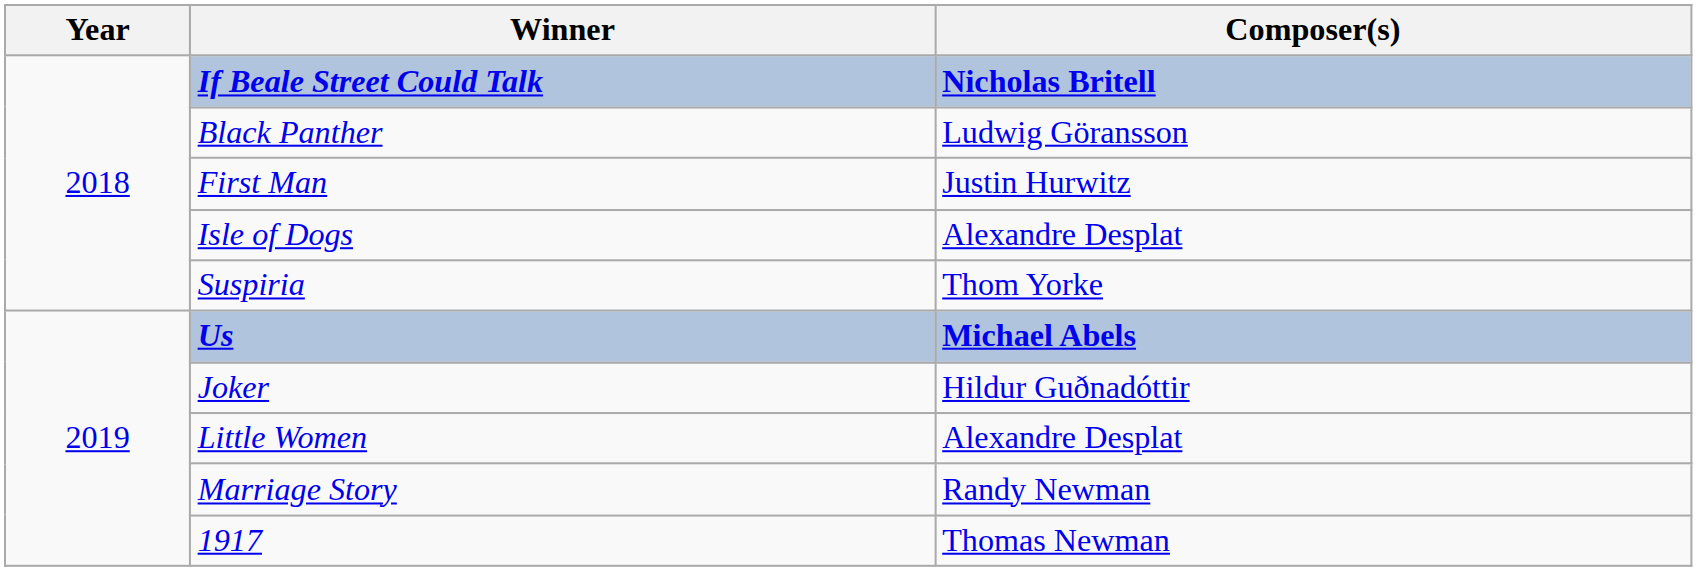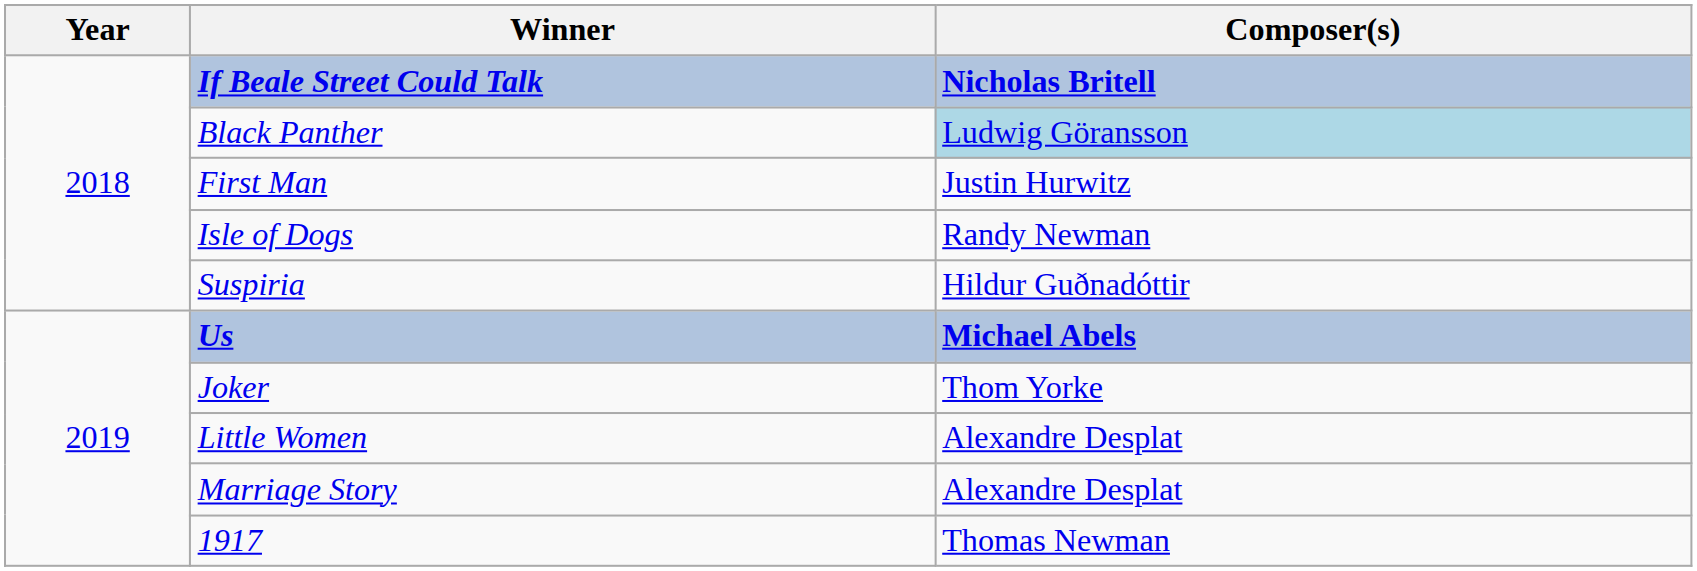Black Panther | Composer(s): no background -> lightblue background
Isle of Dogs | Composer(s): Alexandre Desplat -> Randy Newman
Suspiria | Composer(s): Thom Yorke -> Hildur Guðnadóttir
Joker | Composer(s): Hildur Guðnadóttir -> Thom Yorke
Marriage Story | Composer(s): Randy Newman -> Alexandre Desplat
